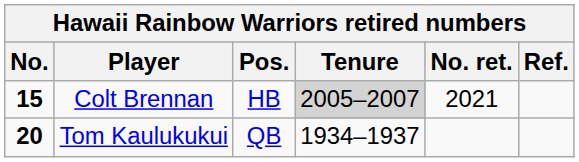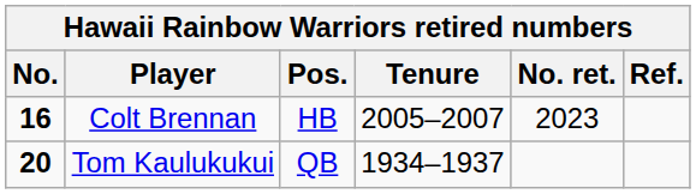Colt Brennan | No.: 15 -> 16
Colt Brennan | Tenure: lightgrey background -> no background
Colt Brennan | No. ret.: 2021 -> 2023
